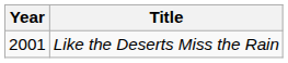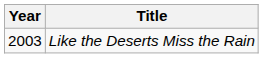Like the Deserts Miss the Rain | Year: 2001 -> 2003
